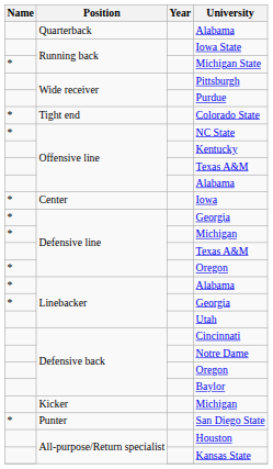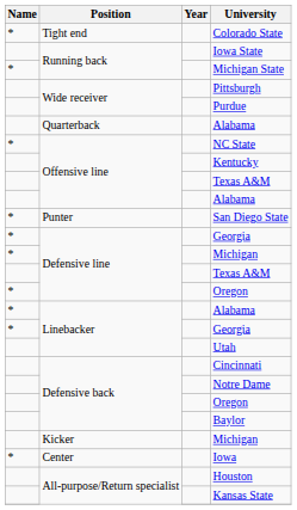rows swapped: Quarterback / Alabama <-> Colorado State
rows swapped: Iowa <-> San Diego State
